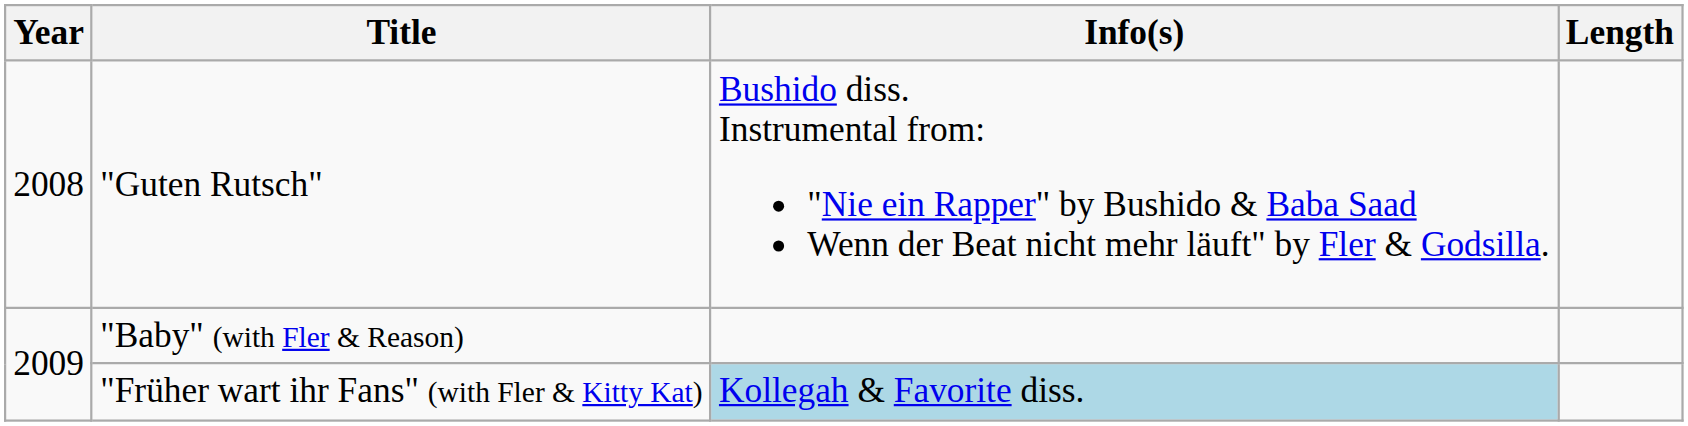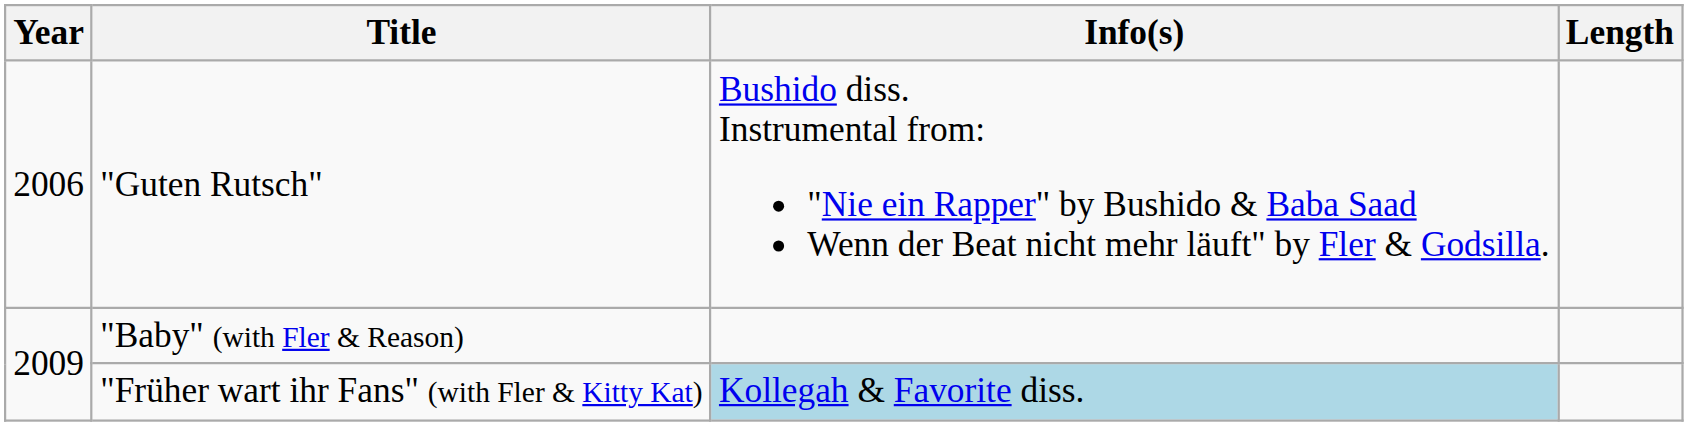"Guten Rutsch" | Year: 2008 -> 2006
